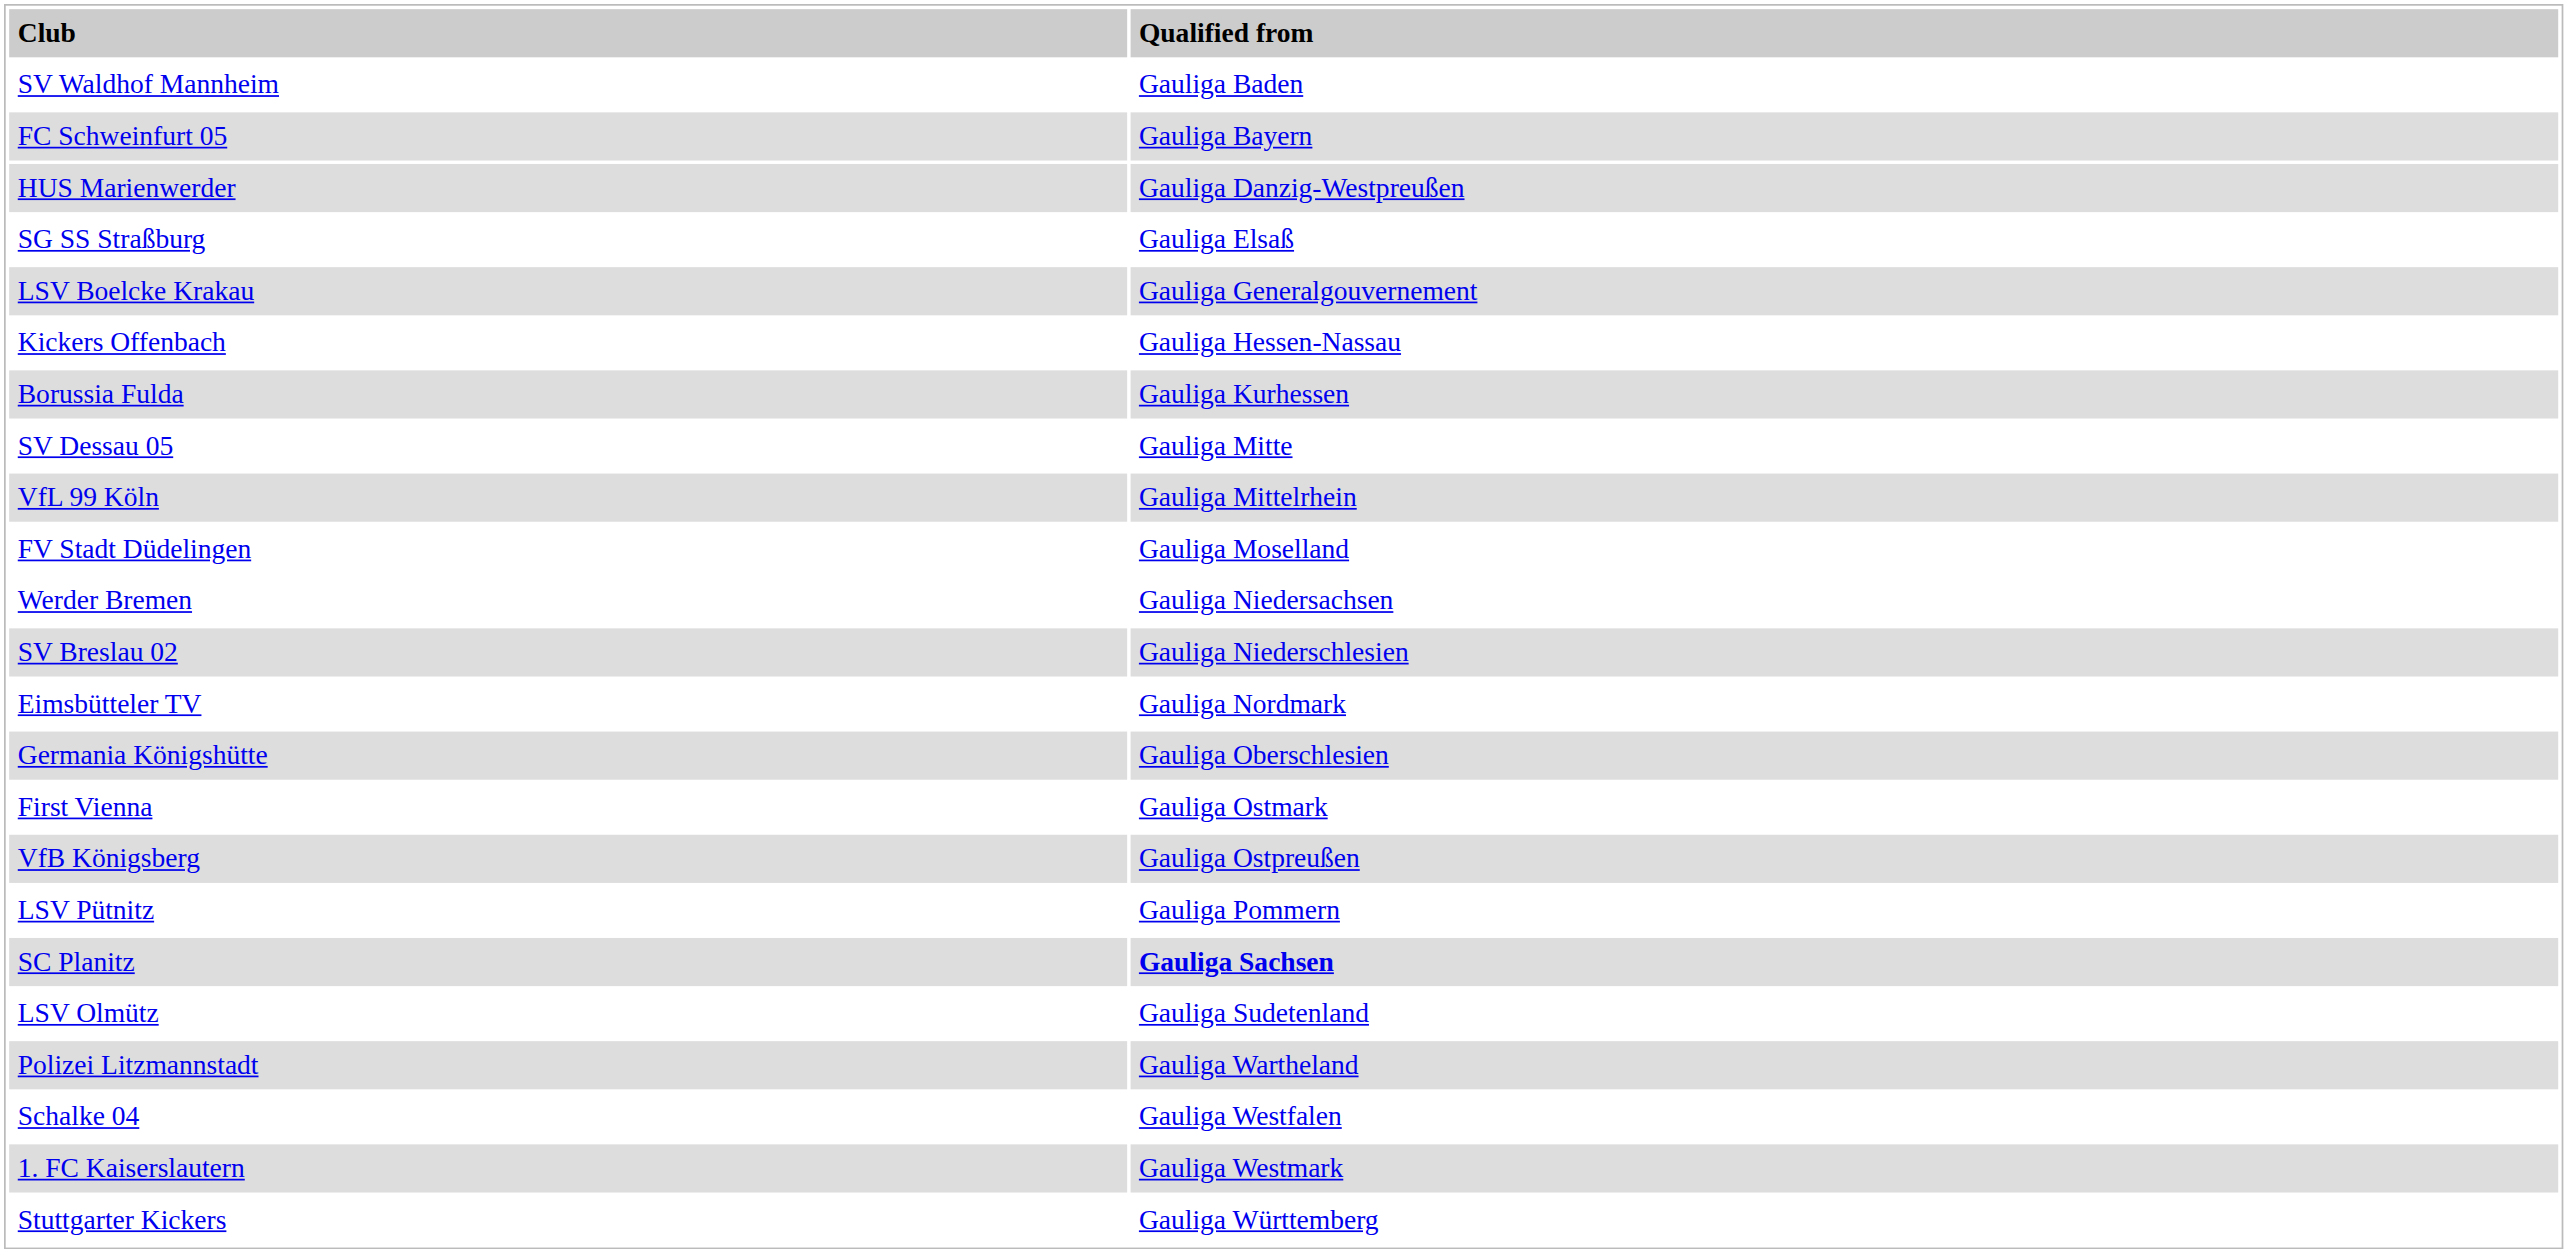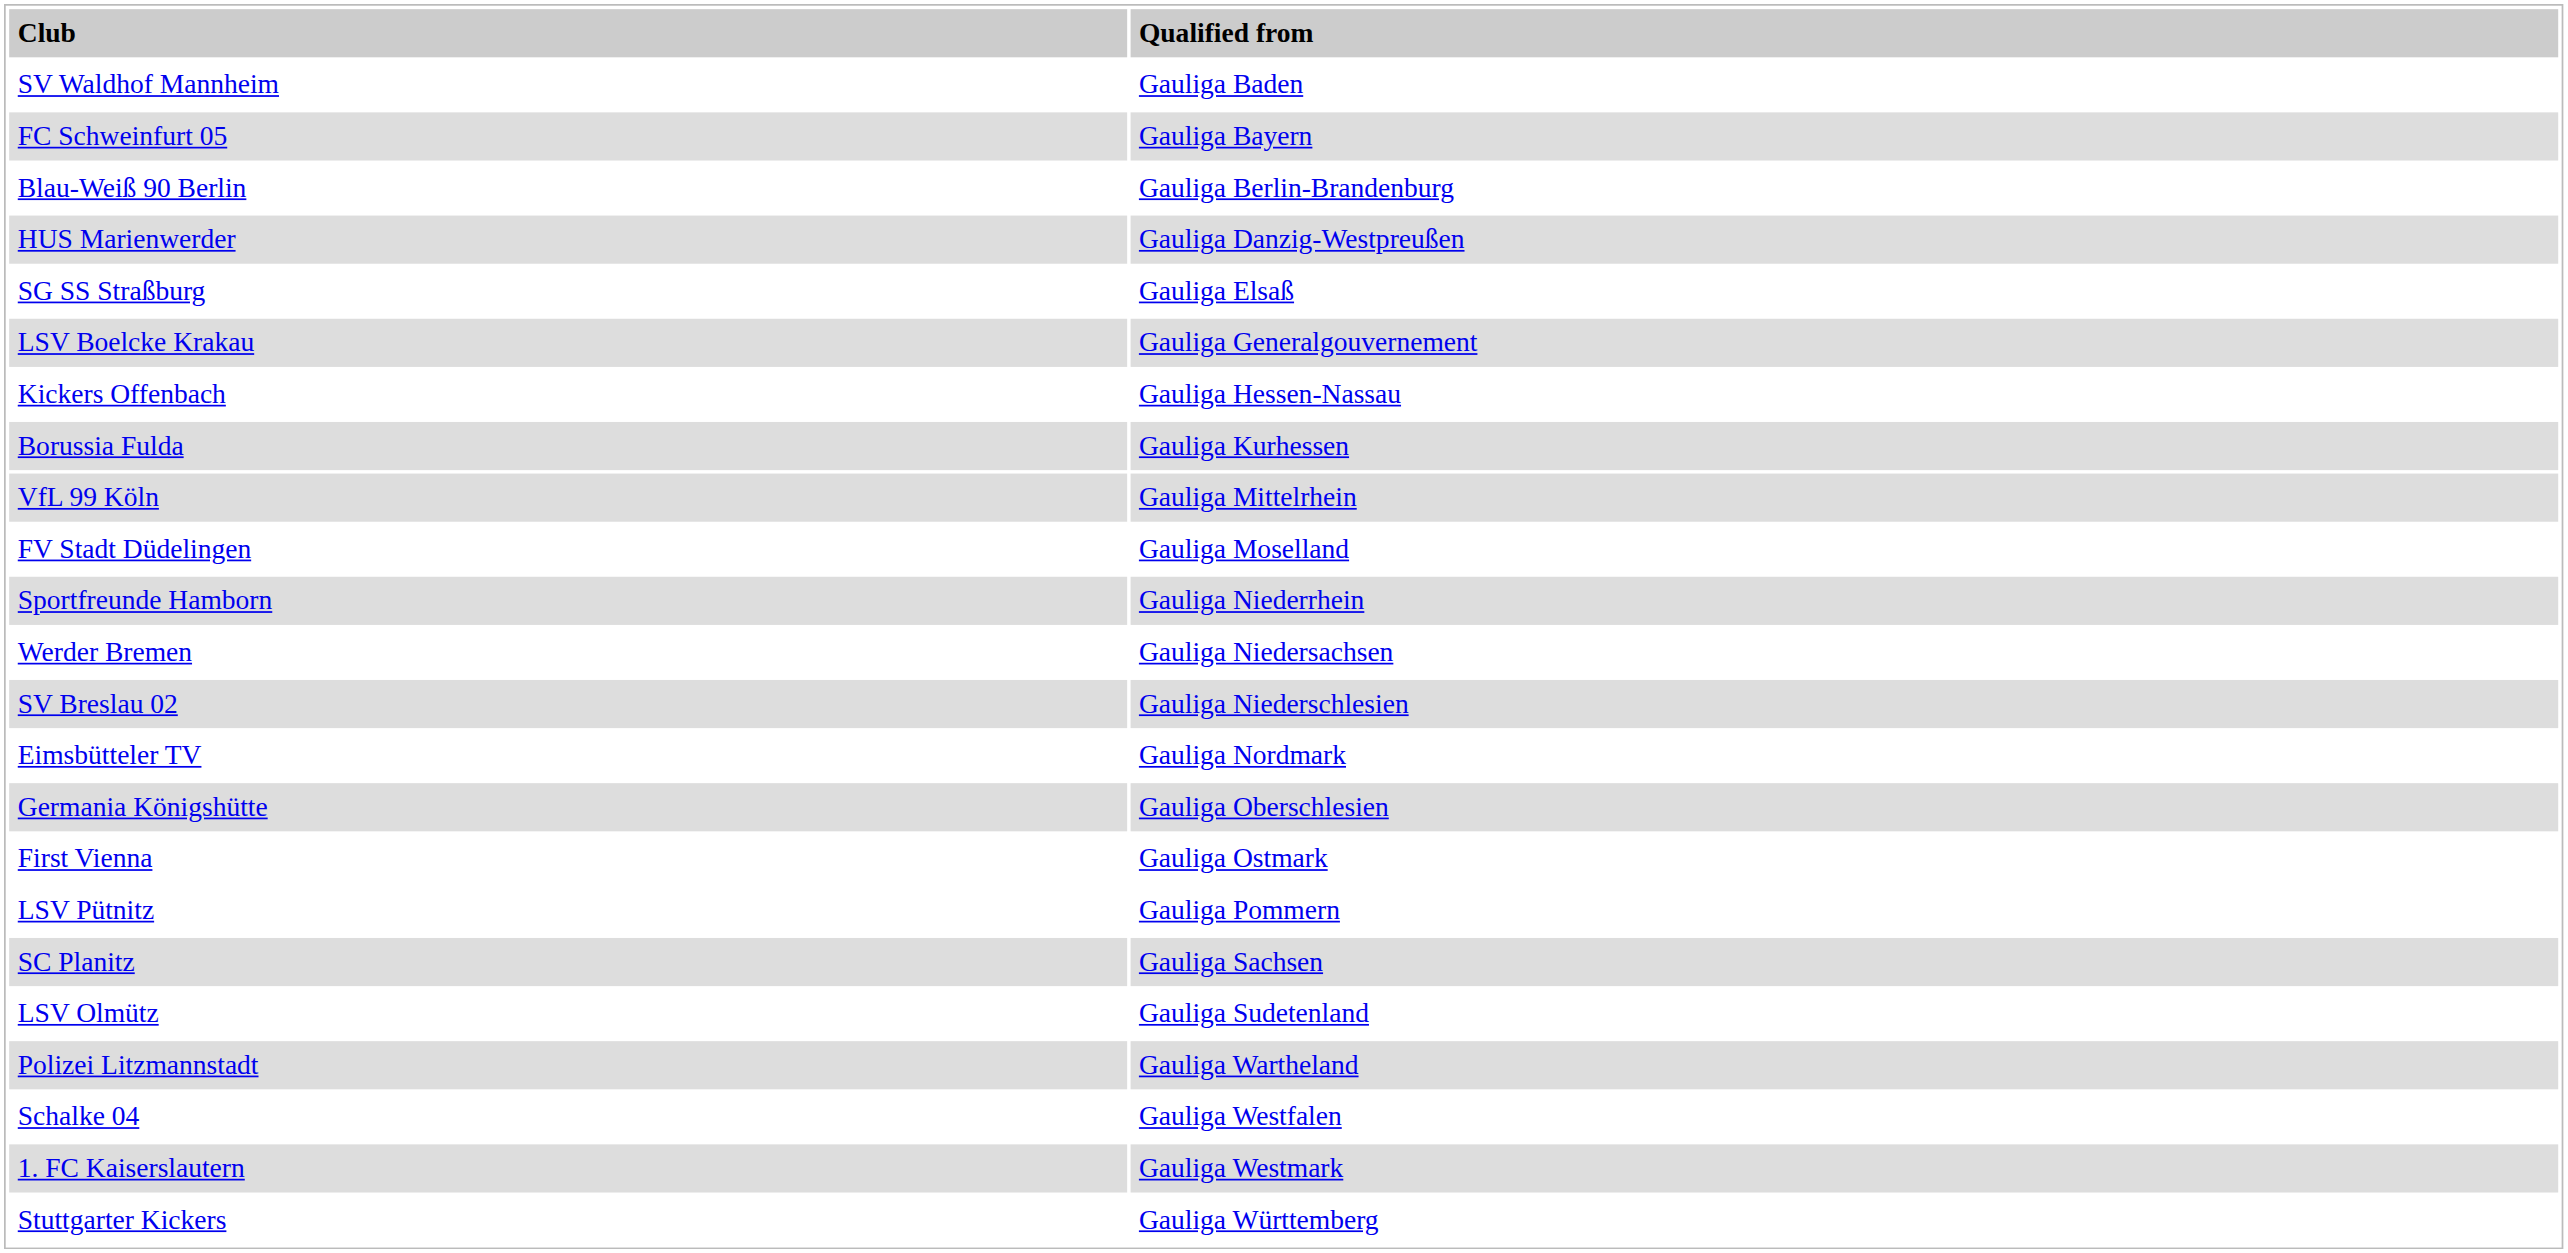+ row: Blau-Weiß 90 Berlin | Gauliga Berlin-Brandenburg
- row: SV Dessau 05 | Gauliga Mitte
+ row: Sportfreunde Hamborn | Gauliga Niederrhein
- row: VfB Königsberg | Gauliga Ostpreußen
SC Planitz | column 2: bold -> normal
